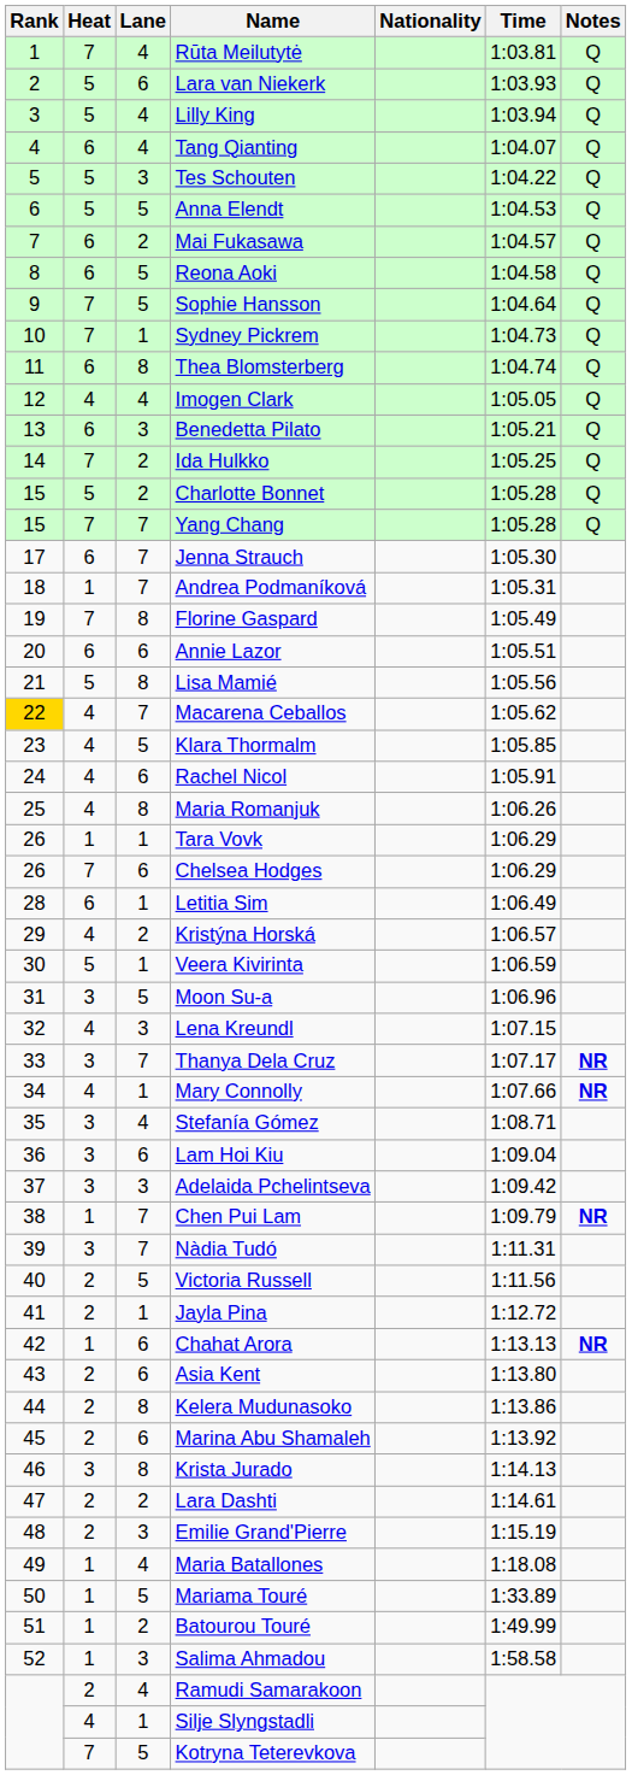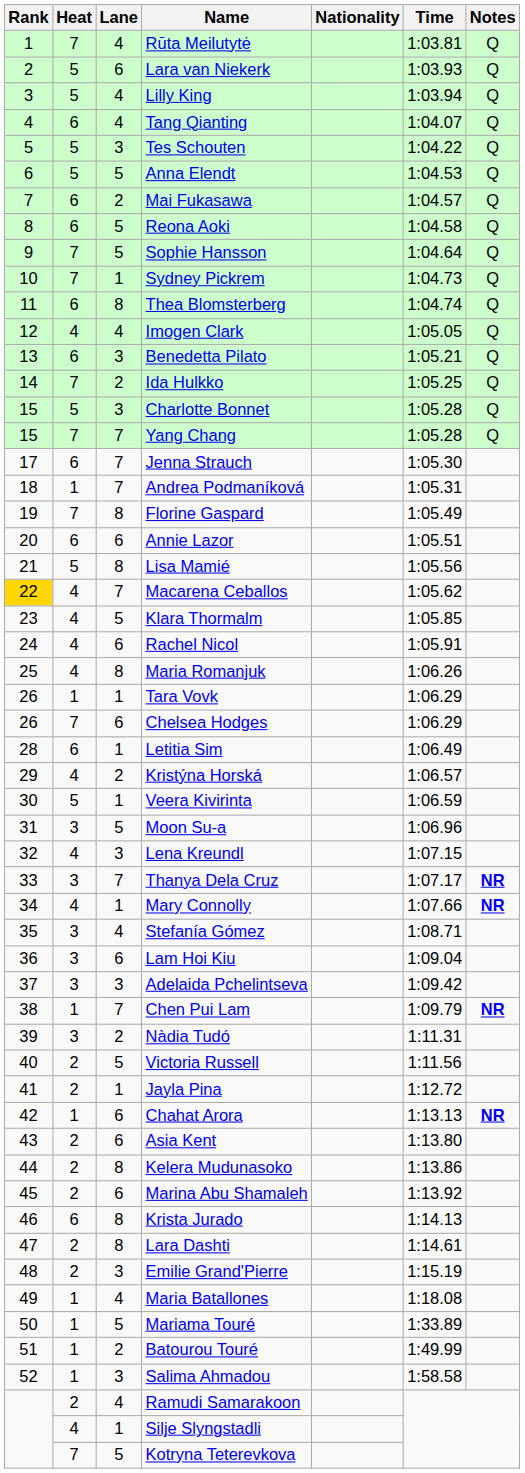Charlotte Bonnet | Lane: 2 -> 3
Nàdia Tudó | Lane: 7 -> 2
Krista Jurado | Heat: 3 -> 6
Lara Dashti | Lane: 2 -> 8
